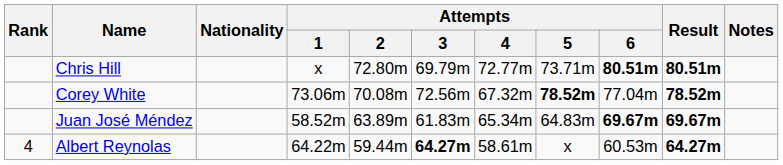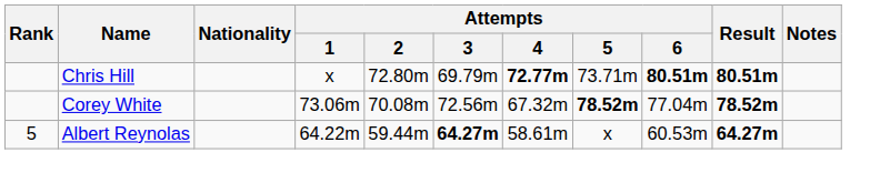Chris Hill | Attempts / 4: normal -> bold
- row: Juan José Méndez | 58.52m | 63.89m | 61.83m | 65.34m | 64.83m | 69.67m | 69.67m
Albert Reynolas | Rank: 4 -> 5
